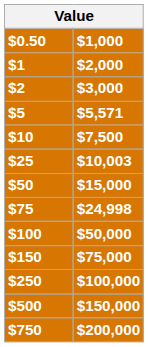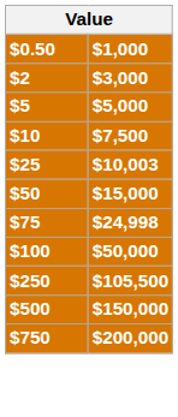- row: $1 | $2,000
$5 | $1,000: $5,571 -> $5,000
- row: $150 | $75,000
$250 | $1,000: $100,000 -> $105,500
